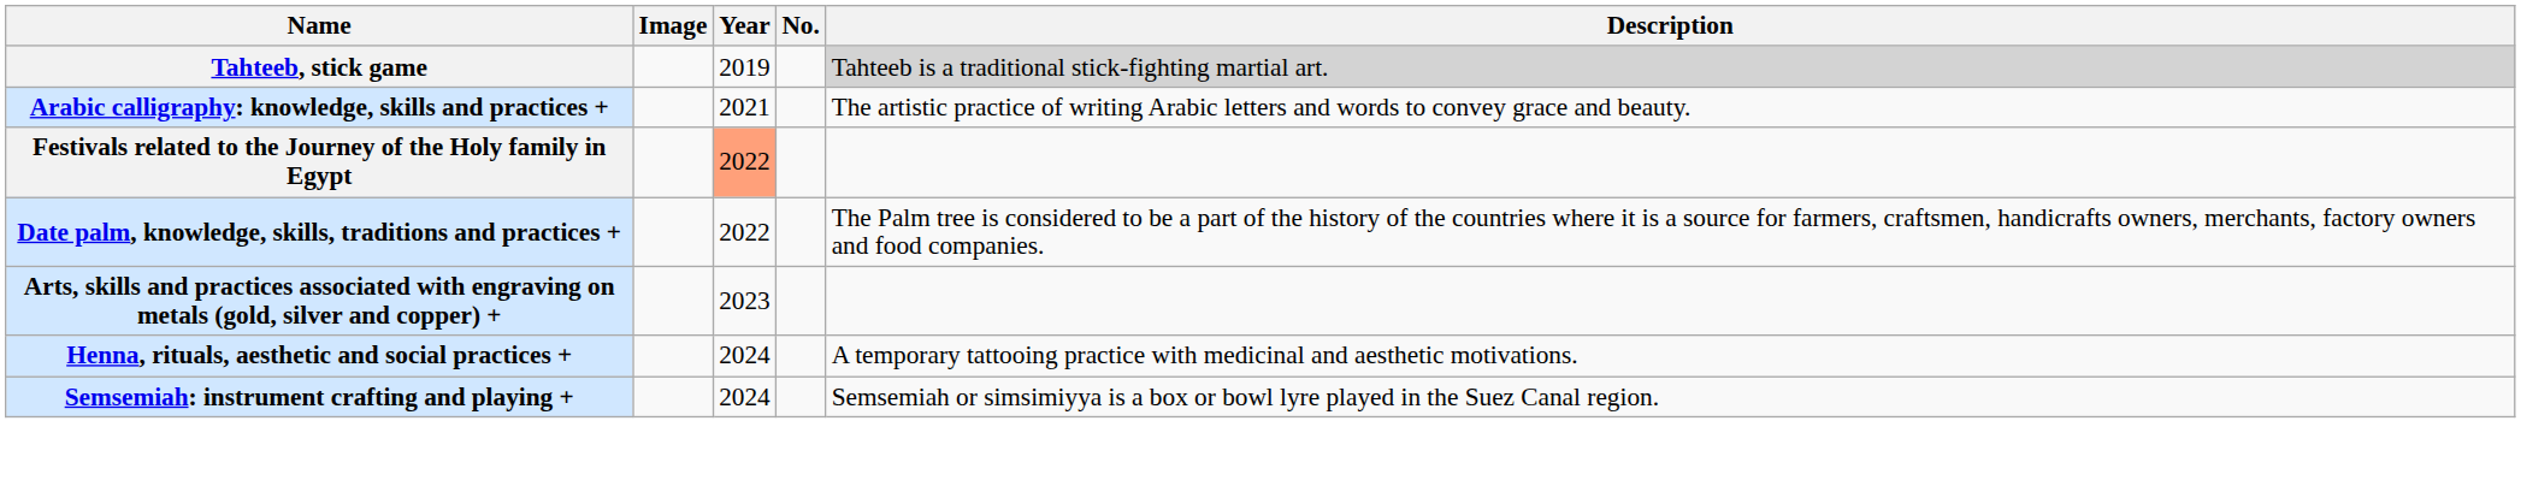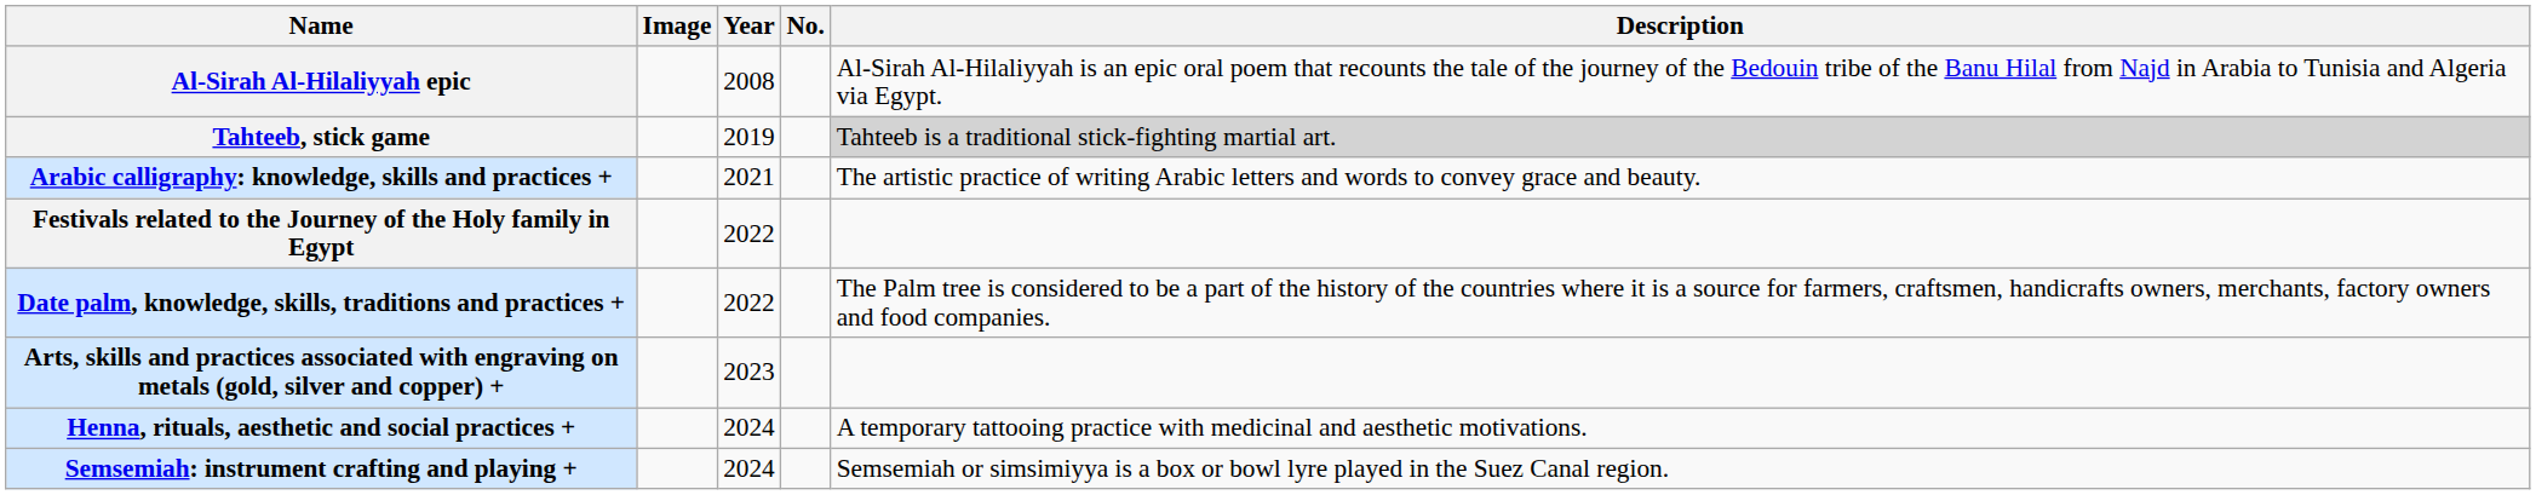+ row: Al-Sirah Al-Hilaliyyah epic | 2008 | Al-Sirah Al-Hilaliyyah is an epic oral poem that recounts the tale of the journey of the Bedouin tribe of the Banu Hilal from Najd in Arabia to Tunisia and Algeria via Egypt.
Festivals related to the Journey of the Holy family in Egypt | Year: lightsalmon background -> no background
